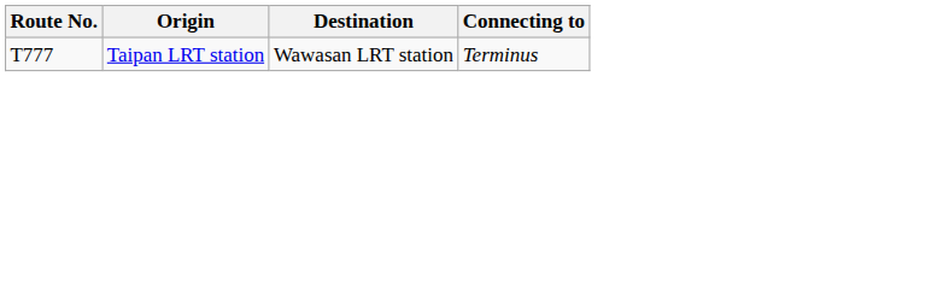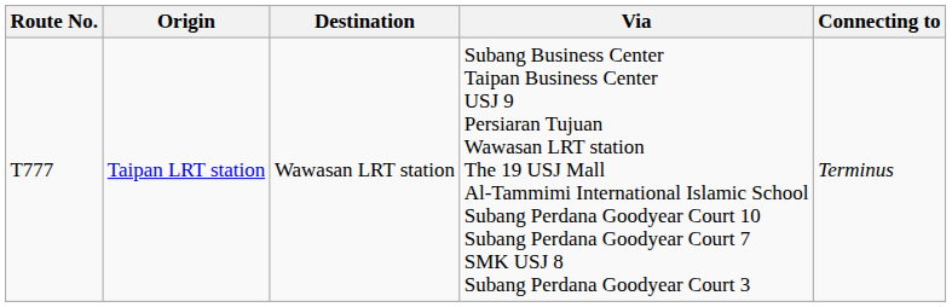+ column: Via | Subang Business Center Taipan Business Center USJ 9 Persiaran Tujuan Wawasan LRT station The 19 USJ Mall Al-Tammimi International Islamic School Subang Perdana Goodyear Court 10 Subang Perdana Goodyear Court 7 SMK USJ 8 Subang Perdana Goodyear Court 3
